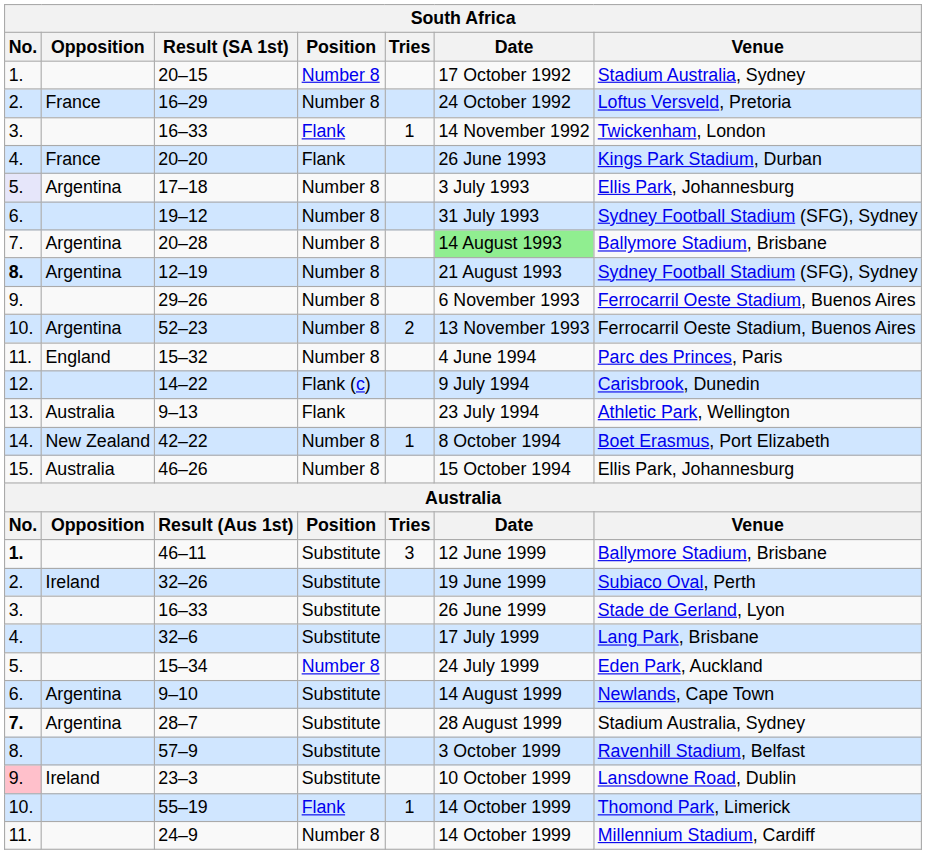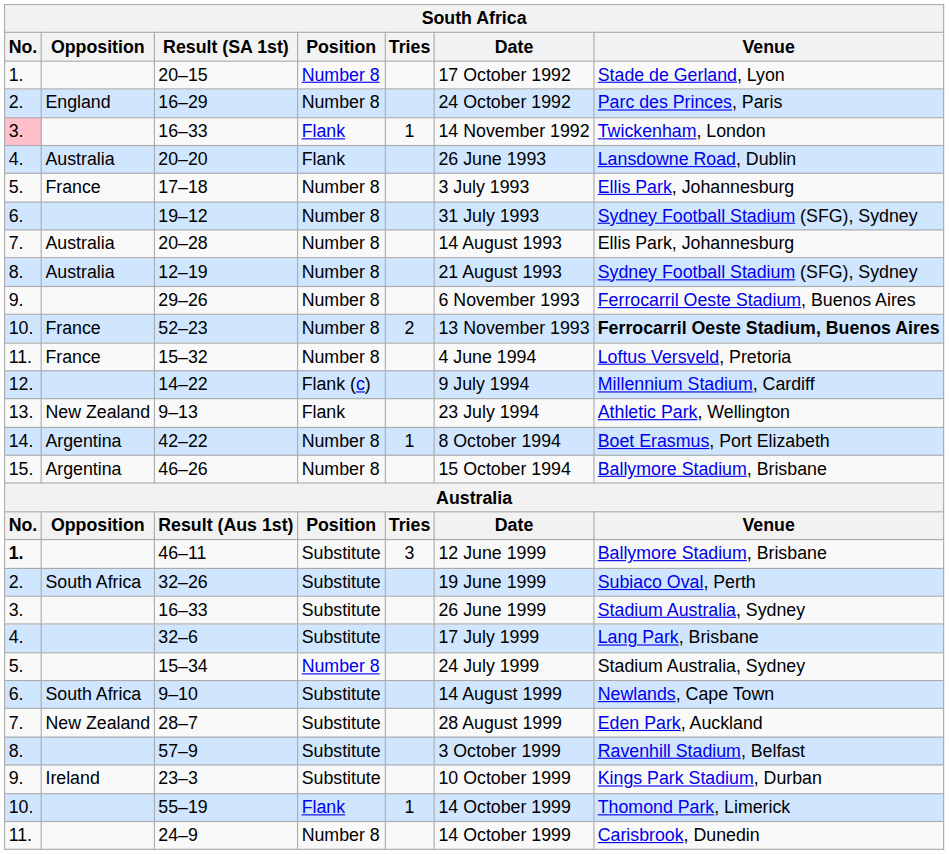20–15 | Venue: Stadium Australia, Sydney -> Stade de Gerland, Lyon
16–29 | Opposition: France -> England
16–29 | Venue: Loftus Versveld, Pretoria -> Parc des Princes, Paris
16–33 / Flank | No.: no background -> pink background
20–20 | Opposition: France -> Australia
20–20 | Venue: Kings Park Stadium, Durban -> Lansdowne Road, Dublin
17–18 | No.: lavender background -> no background
17–18 | Opposition: Argentina -> France
20–28 | Opposition: Argentina -> Australia
20–28 | Date: lightgreen background -> no background
20–28 | Venue: Ballymore Stadium, Brisbane -> Ellis Park, Johannesburg
12–19 | No.: bold -> normal
12–19 | Opposition: Argentina -> Australia
52–23 | Opposition: Argentina -> France
52–23 | Venue: normal -> bold
15–32 | Opposition: England -> France
15–32 | Venue: Parc des Princes, Paris -> Loftus Versveld, Pretoria
14–22 | Venue: Carisbrook, Dunedin -> Millennium Stadium, Cardiff
9–13 | Opposition: Australia -> New Zealand
42–22 | Opposition: New Zealand -> Argentina
46–26 | Opposition: Australia -> Argentina
46–26 | Venue: Ellis Park, Johannesburg -> Ballymore Stadium, Brisbane
32–26 | Opposition: Ireland -> South Africa
16–33 / Substitute | Venue: Stade de Gerland, Lyon -> Stadium Australia, Sydney
15–34 | Venue: Eden Park, Auckland -> Stadium Australia, Sydney
9–10 | Opposition: Argentina -> South Africa
28–7 | No.: bold -> normal
28–7 | Opposition: Argentina -> New Zealand
28–7 | Venue: Stadium Australia, Sydney -> Eden Park, Auckland
23–3 | No.: pink background -> no background
23–3 | Venue: Lansdowne Road, Dublin -> Kings Park Stadium, Durban
24–9 | Venue: Millennium Stadium, Cardiff -> Carisbrook, Dunedin
